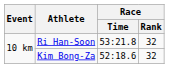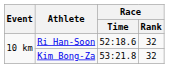Ri Han-Soon | Race / Time: 53:21.8 -> 52:18.6
Kim Bong-Za | Race / Time: 52:18.6 -> 53:21.8
